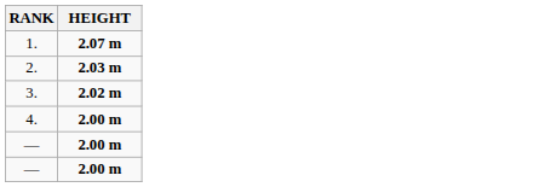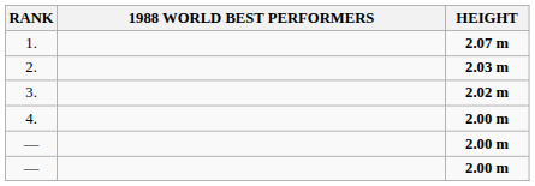+ column: 1988 WORLD BEST PERFORMERS
